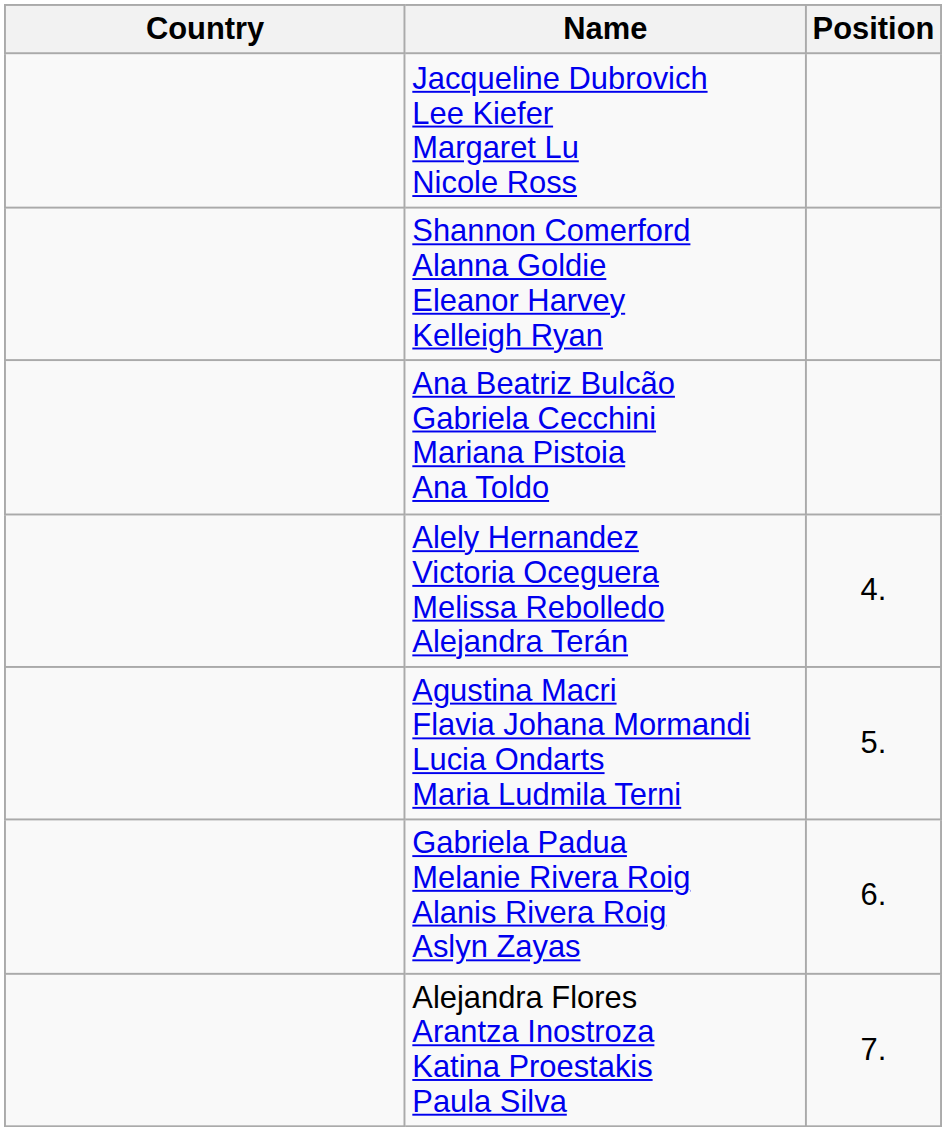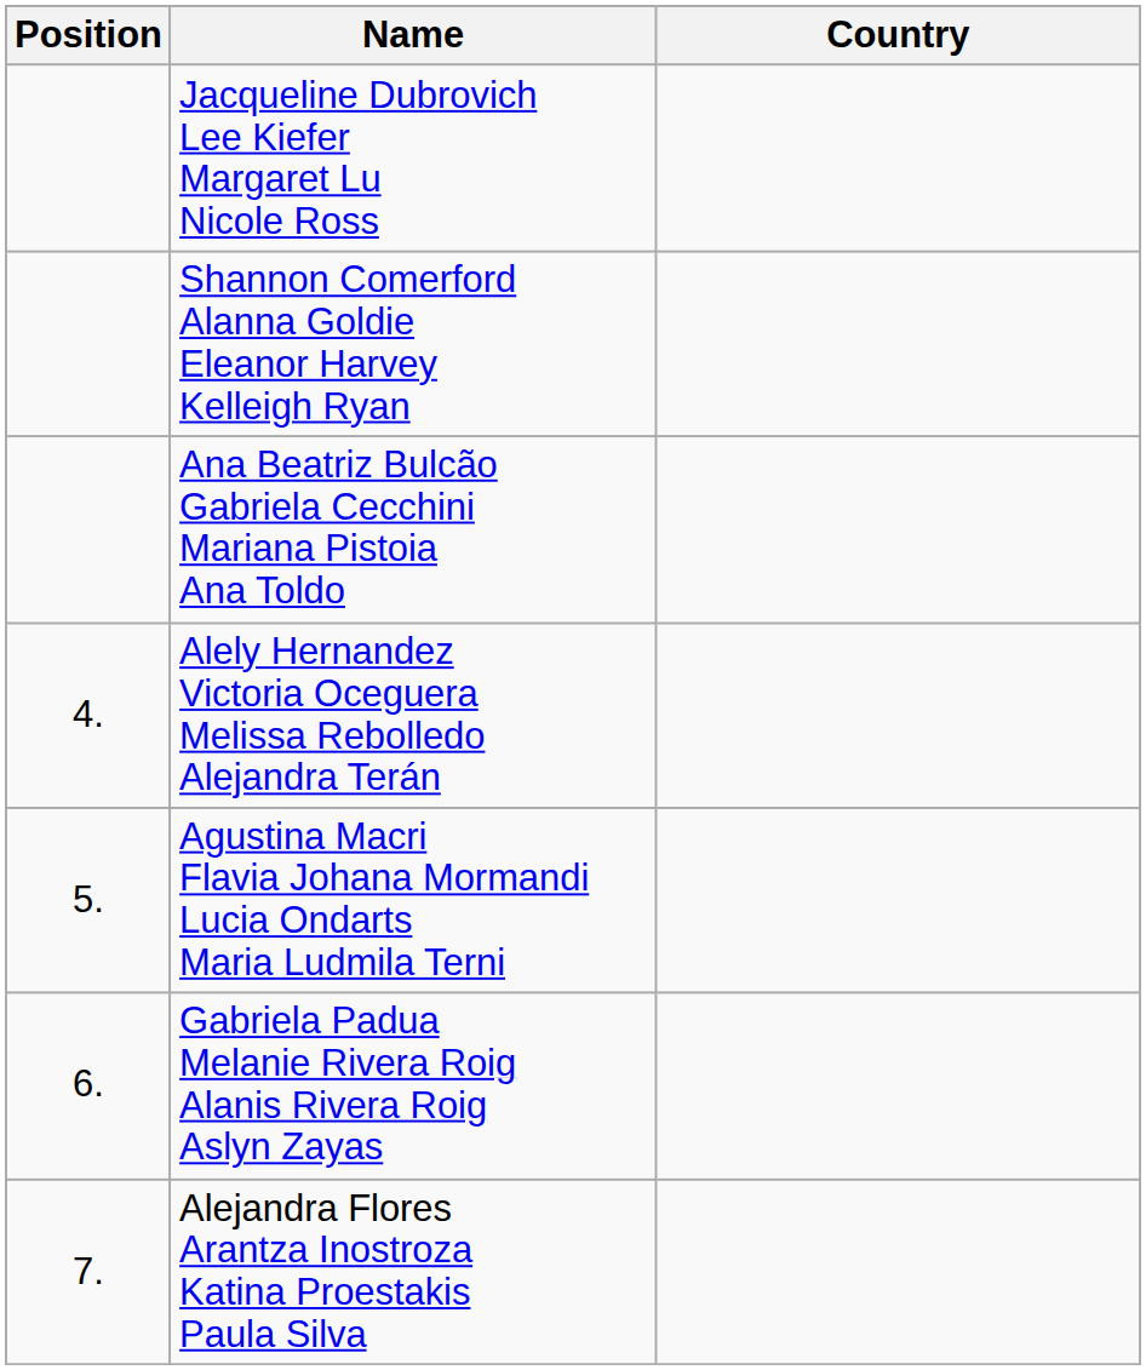columns swapped: Position <-> Country
